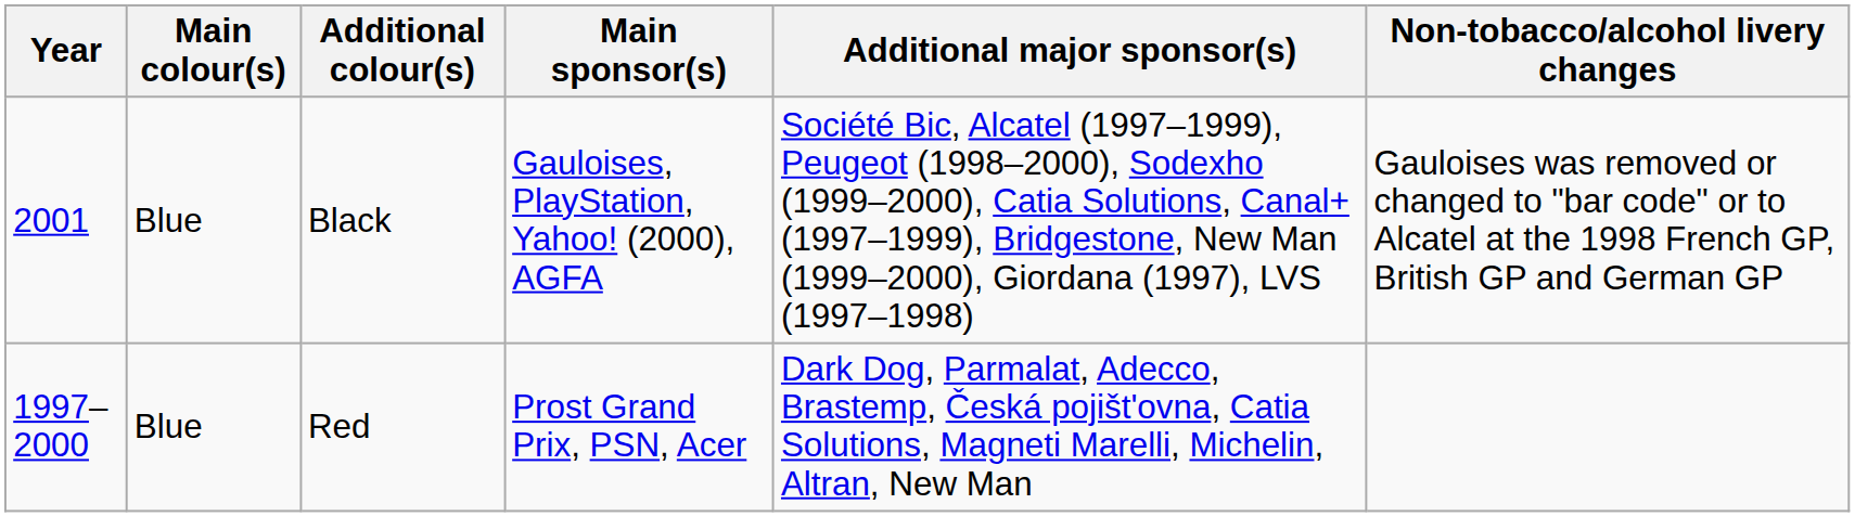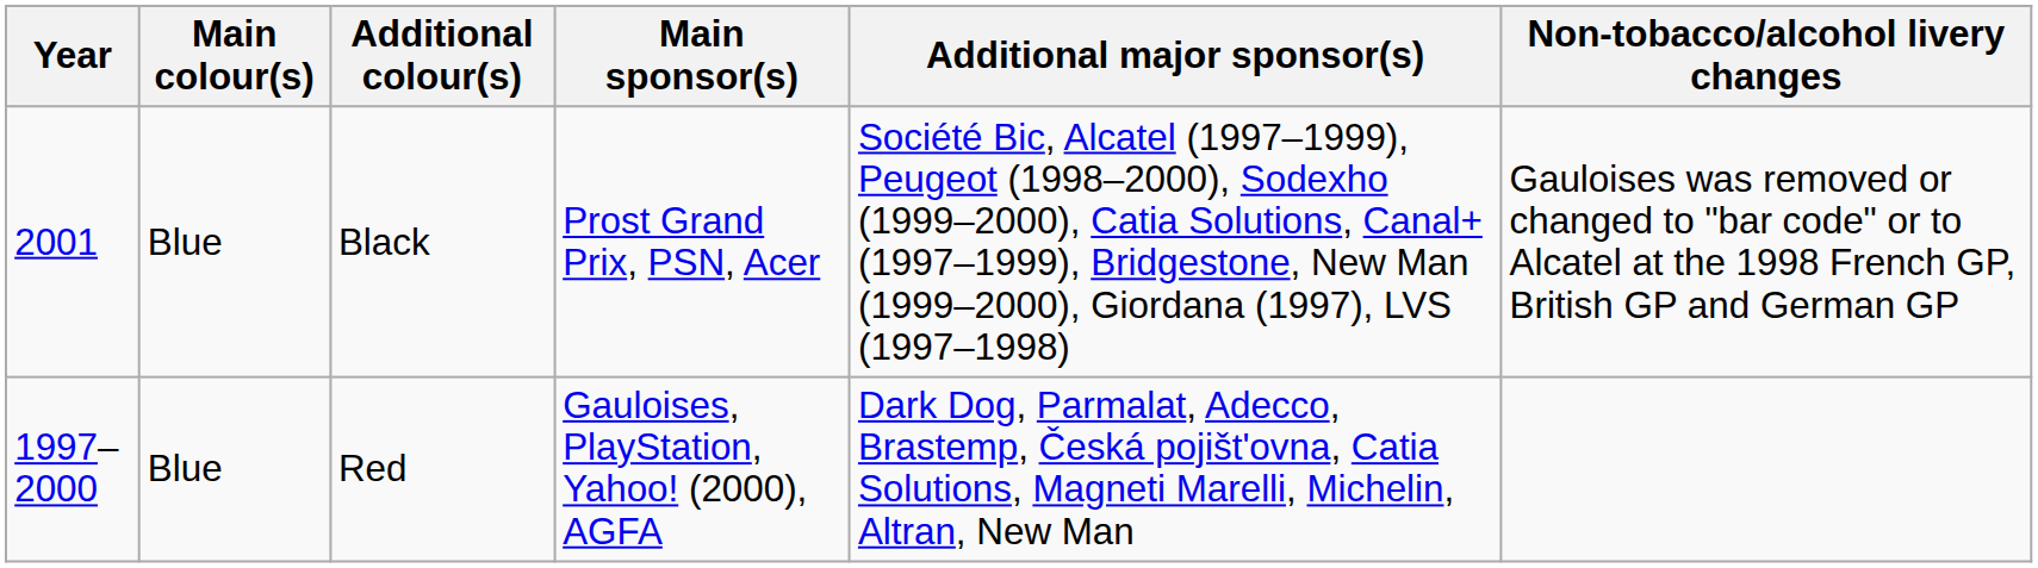Black | Main sponsor(s): Gauloises, PlayStation, Yahoo! (2000), AGFA -> Prost Grand Prix, PSN, Acer
Red | Main sponsor(s): Prost Grand Prix, PSN, Acer -> Gauloises, PlayStation, Yahoo! (2000), AGFA
